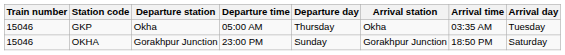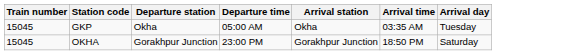- column: Departure day | Thursday | Sunday
GKP | Train number: 15046 -> 15045
OKHA | Train number: 15046 -> 15045
